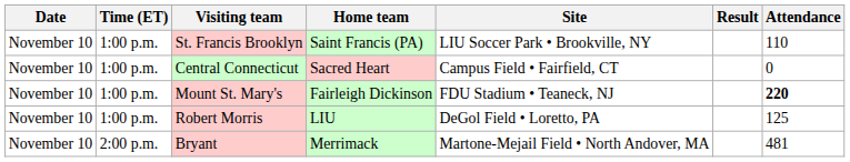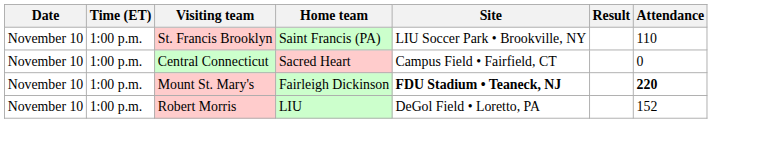Mount St. Mary's | Site: normal -> bold
Robert Morris | Attendance: 125 -> 152
- row: November 10 | 2:00 p.m. | Bryant | Merrimack | Martone-Mejail Field • North Andover, MA | 481
